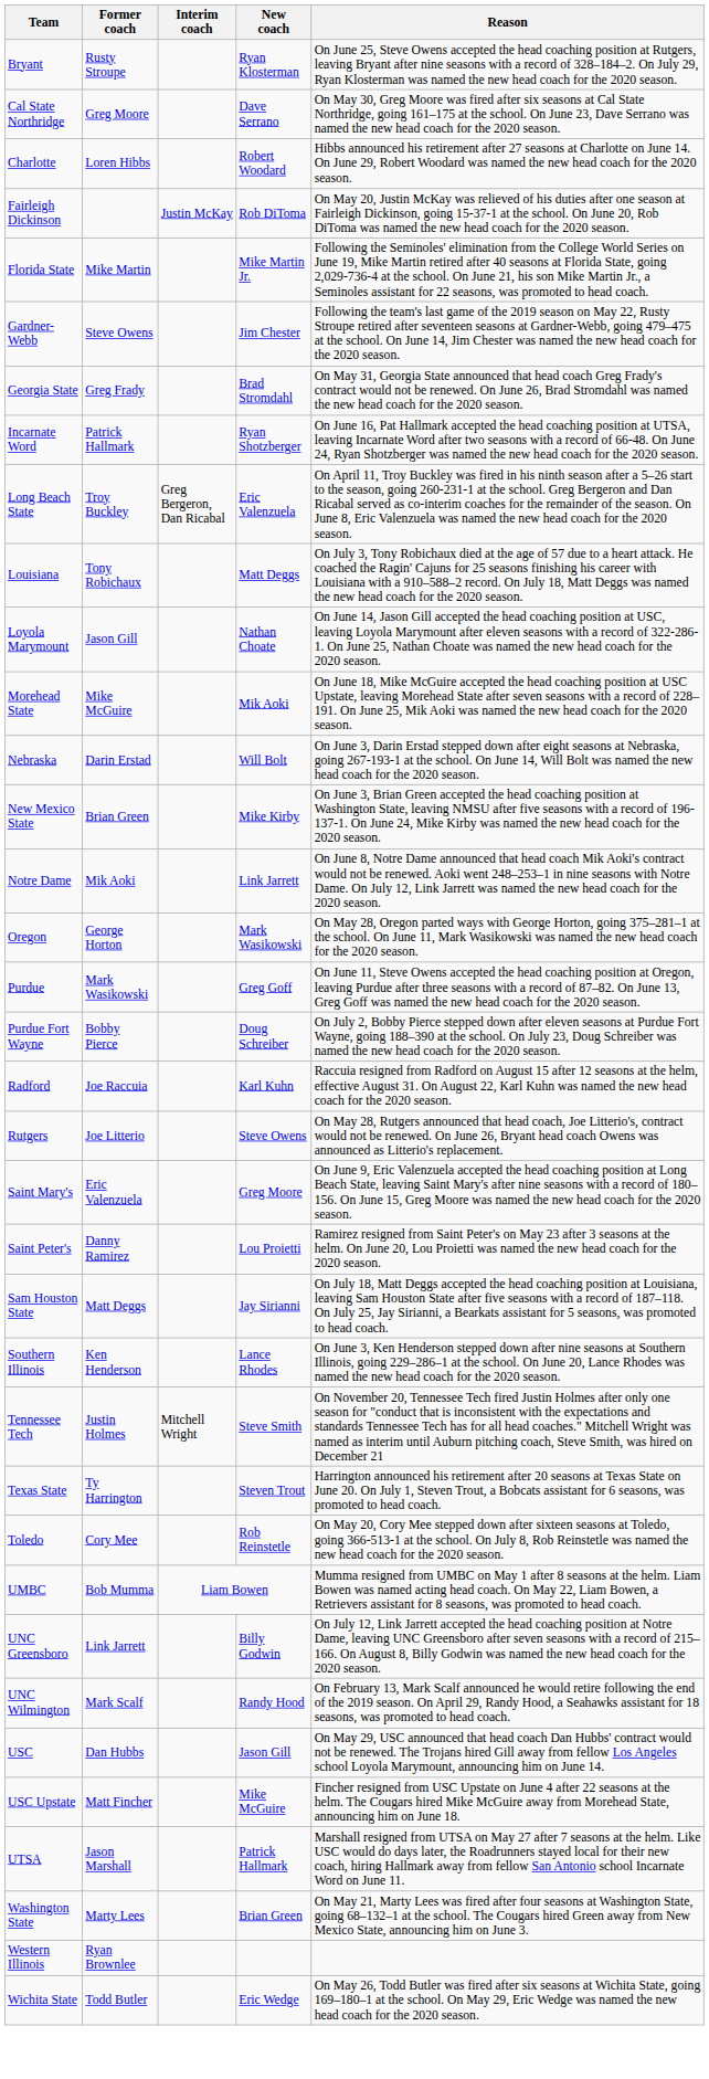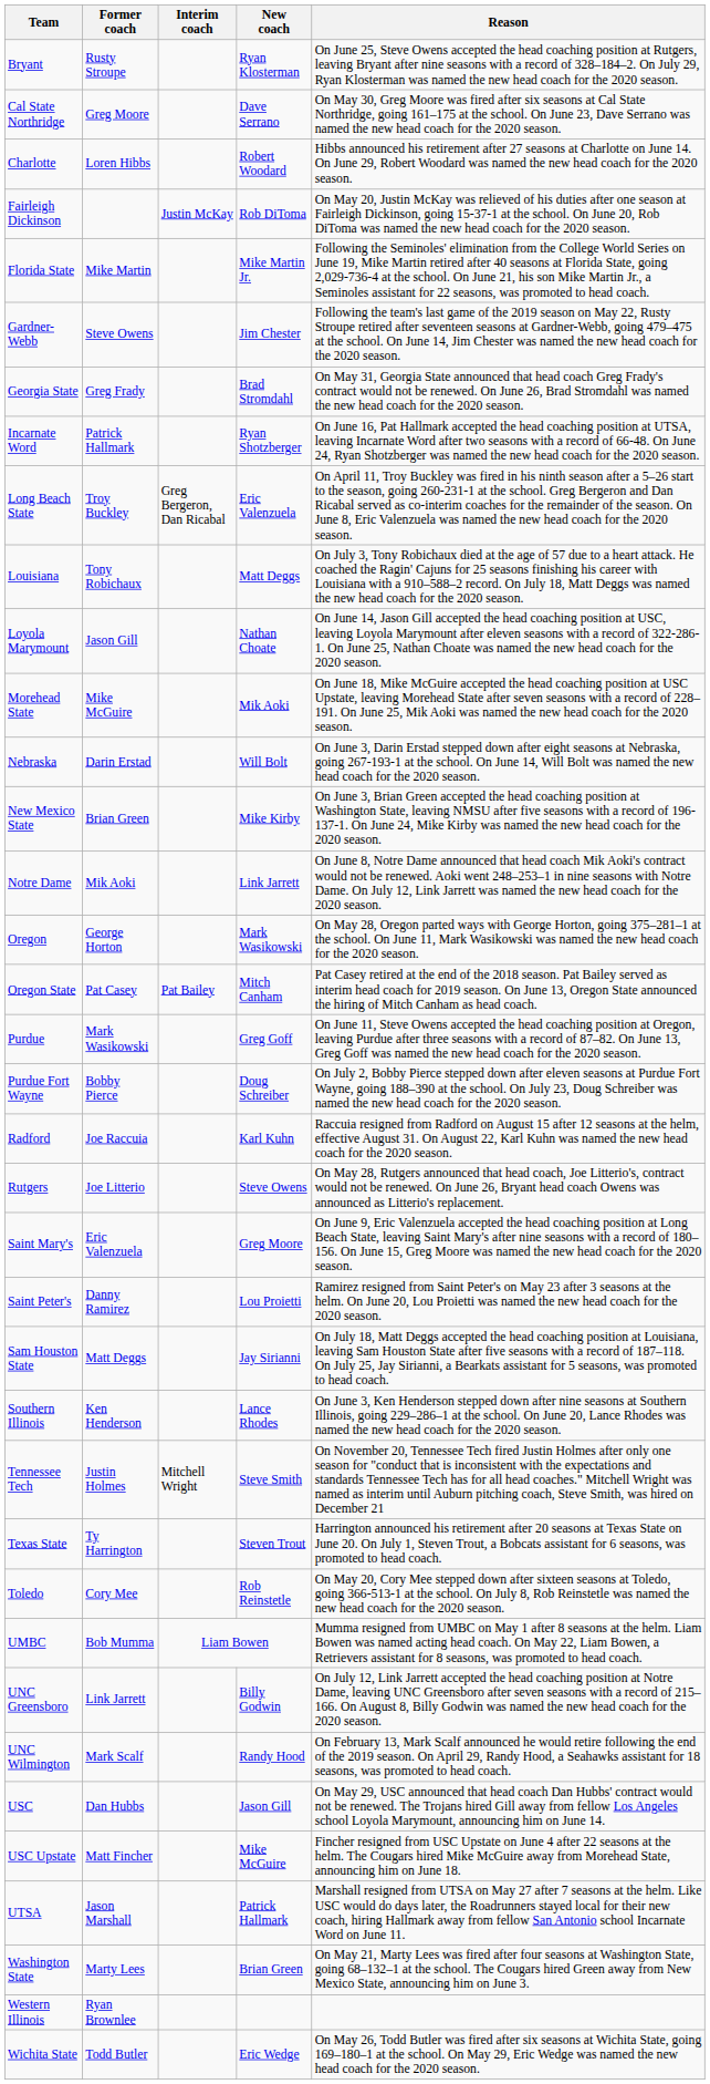+ row: Oregon State | Pat Casey | Pat Bailey | Mitch Canham | Pat Casey retired at the end of the 2018 season. Pat Bailey served as interim head coach for 2019 season. On June 13, Oregon State announced the hiring of Mitch Canham as head coach.
